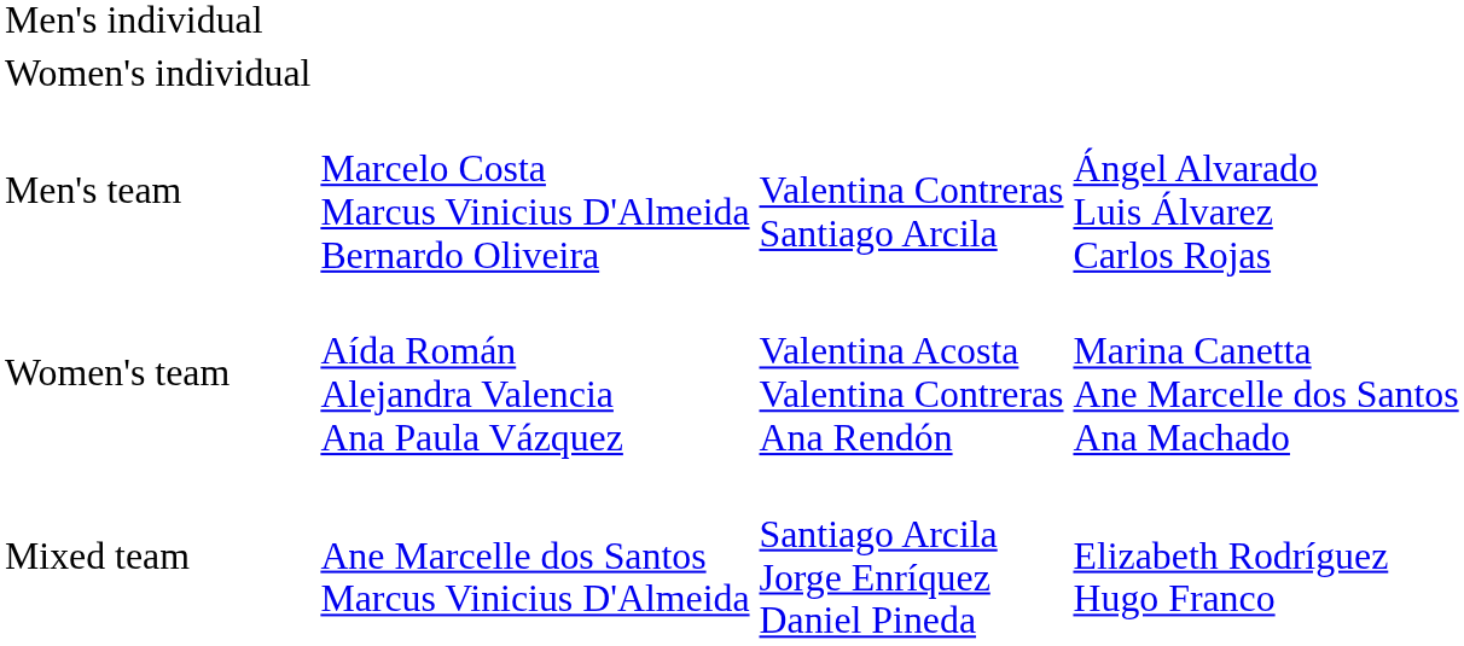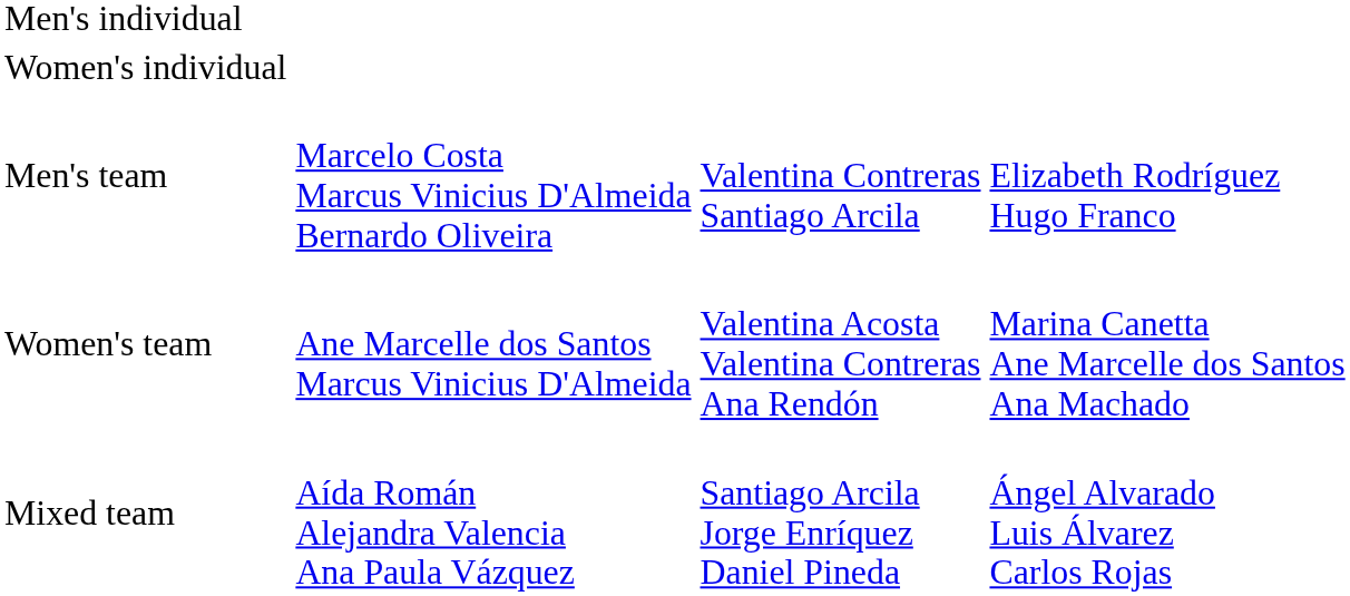Men's team | column 4: Ángel Alvarado Luis Álvarez Carlos Rojas -> Elizabeth Rodríguez Hugo Franco
Women's team | column 2: Aída Román Alejandra Valencia Ana Paula Vázquez -> Ane Marcelle dos Santos Marcus Vinicius D'Almeida
Mixed team | column 2: Ane Marcelle dos Santos Marcus Vinicius D'Almeida -> Aída Román Alejandra Valencia Ana Paula Vázquez
Mixed team | column 4: Elizabeth Rodríguez Hugo Franco -> Ángel Alvarado Luis Álvarez Carlos Rojas
